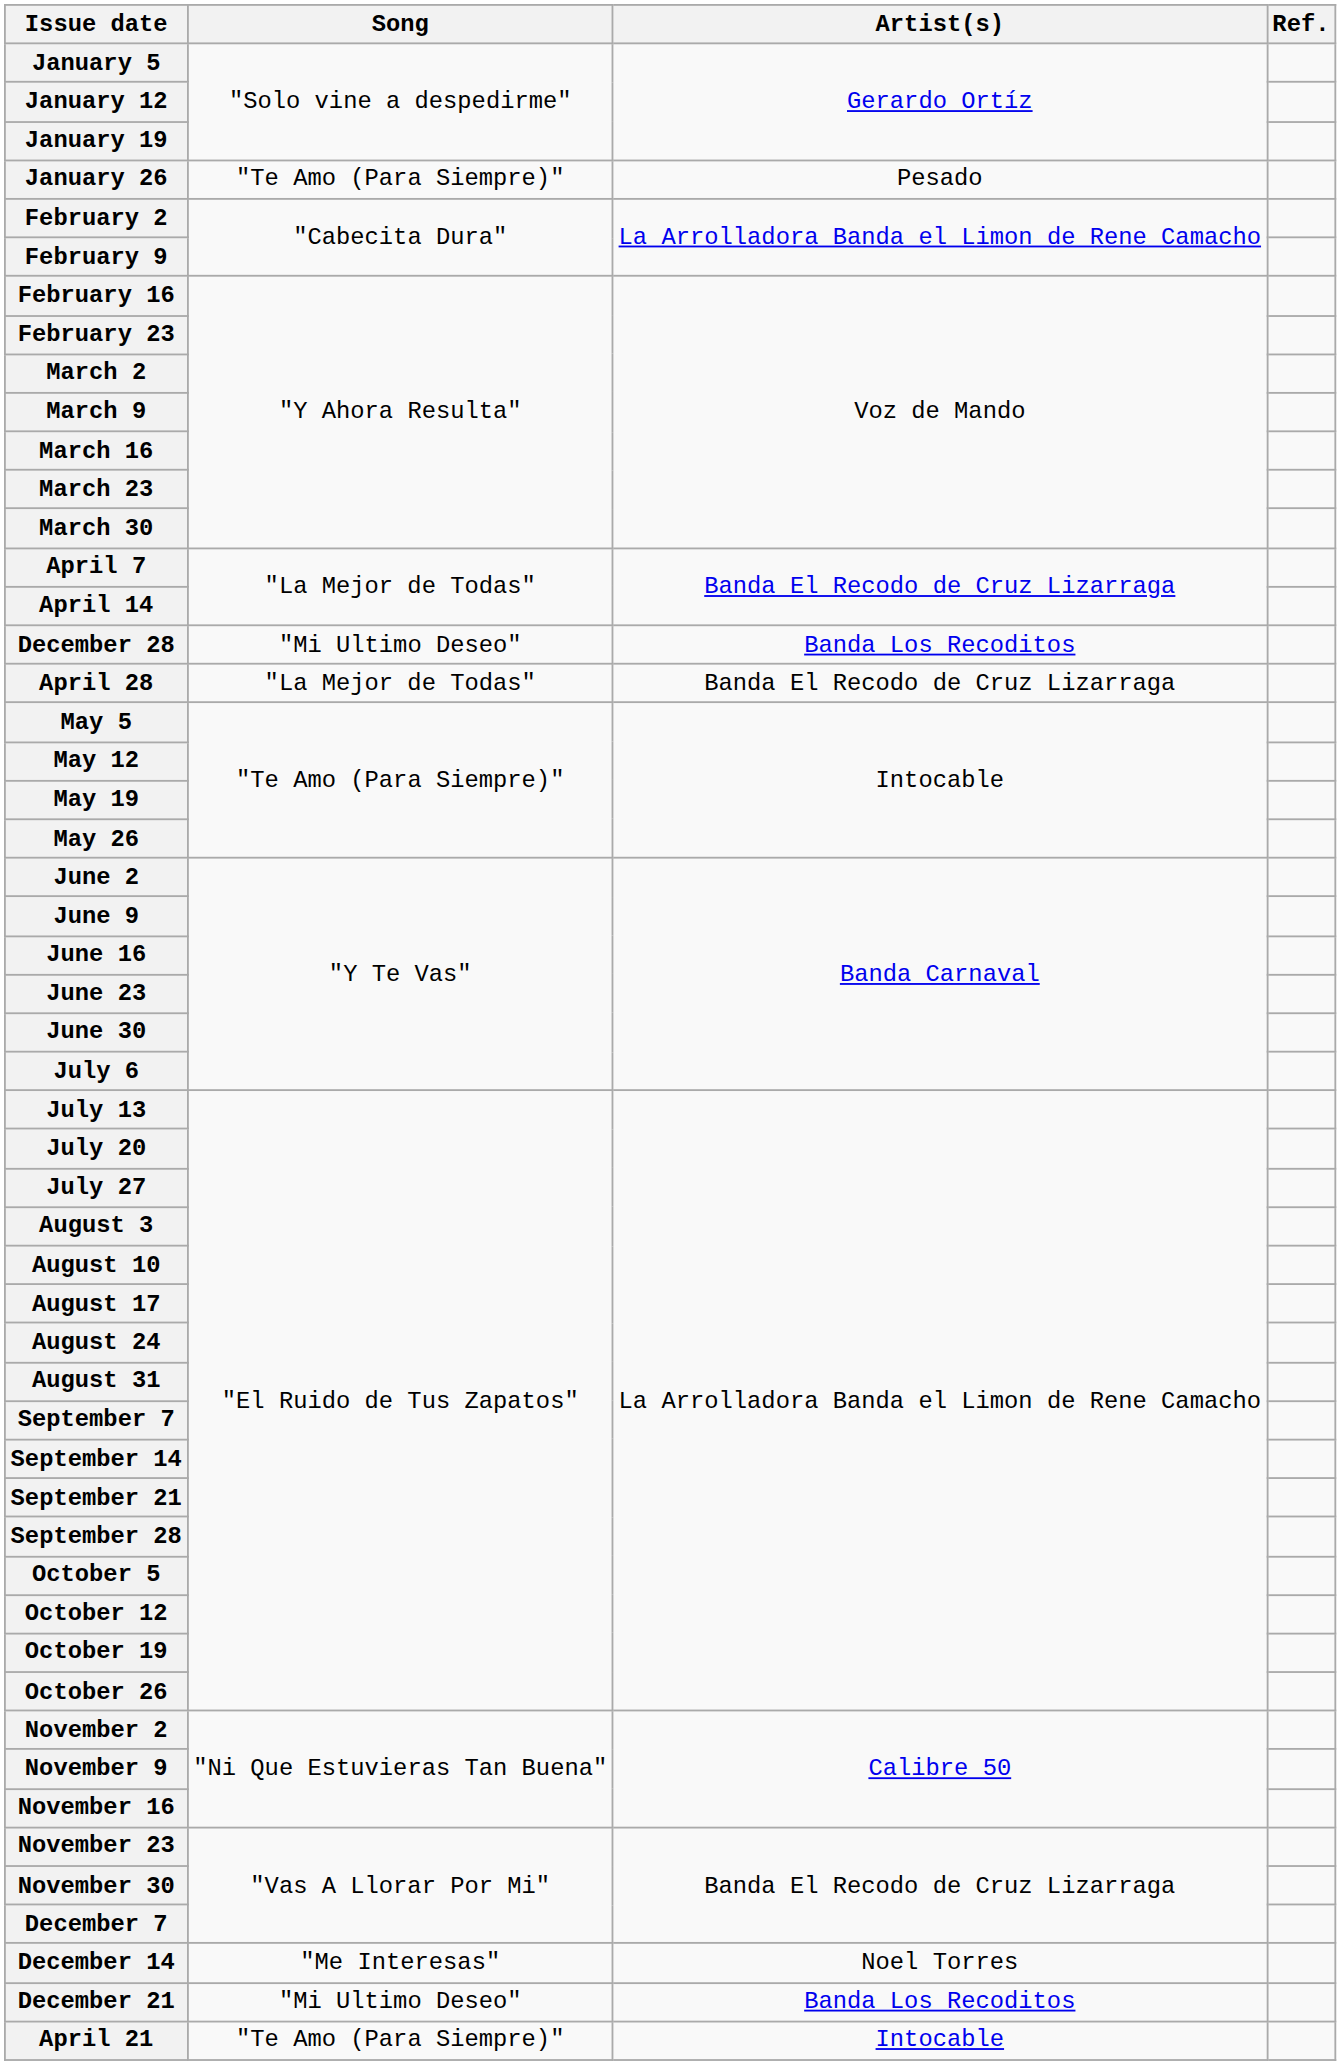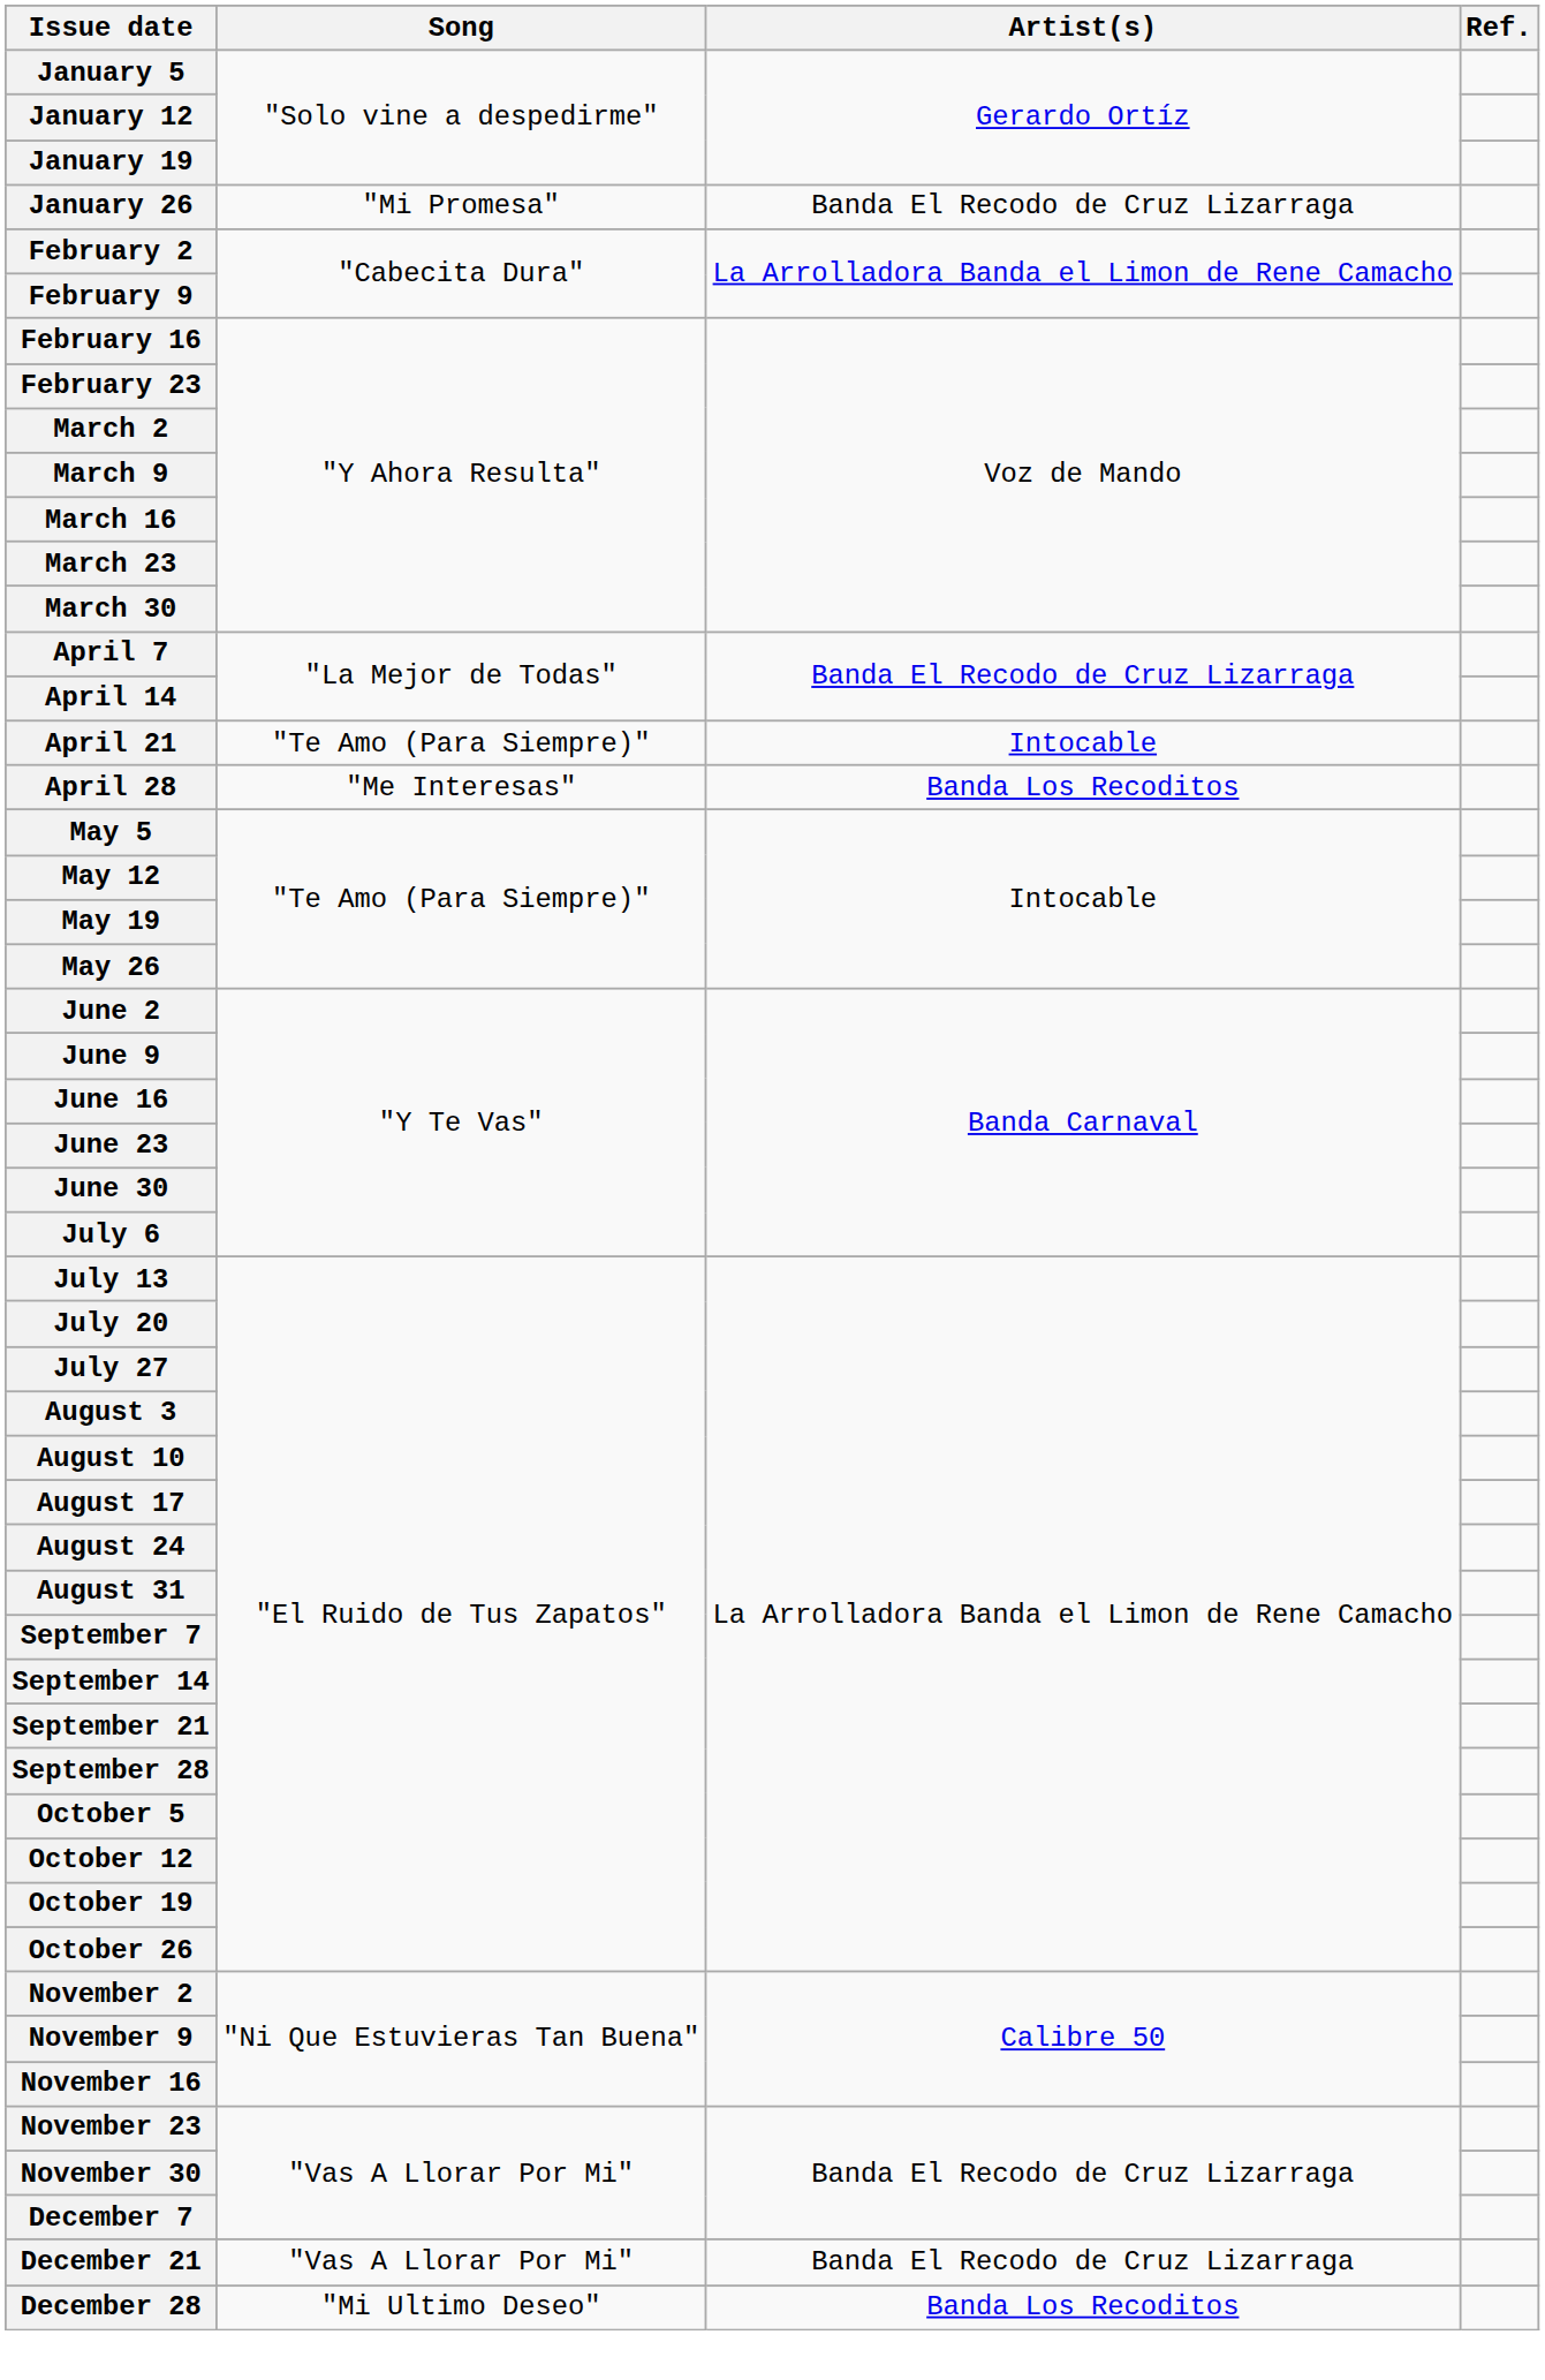January 26 | Song: "Te Amo (Para Siempre)" -> "Mi Promesa"
January 26 | Artist(s): Pesado -> Banda El Recodo de Cruz Lizarraga
rows swapped: April 21 <-> December 28
April 28 | Song: "La Mejor de Todas" -> "Me Interesas"
April 28 | Artist(s): Banda El Recodo de Cruz Lizarraga -> Banda Los Recoditos
- row: December 14 | "Me Interesas" | Noel Torres
December 21 | Song: "Mi Ultimo Deseo" -> "Vas A Llorar Por Mi"
December 21 | Artist(s): Banda Los Recoditos -> Banda El Recodo de Cruz Lizarraga
